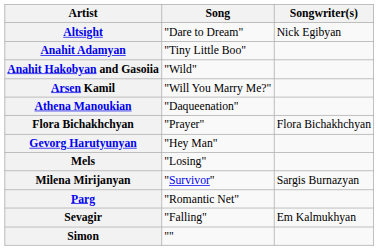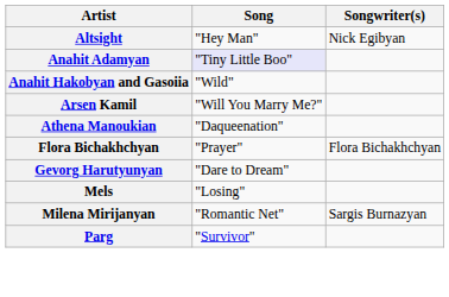Altsight | Song: "Dare to Dream" -> "Hey Man"
Anahit Adamyan | Song: no background -> lavender background
Gevorg Harutyunyan | Song: "Hey Man" -> "Dare to Dream"
Milena Mirijanyan | Song: "Survivor" -> "Romantic Net"
Parg | Song: "Romantic Net" -> "Survivor"
- row: Sevagir | "Falling" | Em Kalmukhyan
- row: Simon | ""
